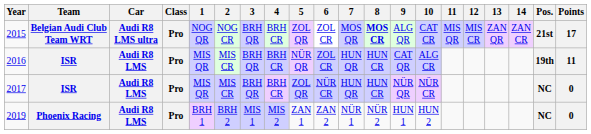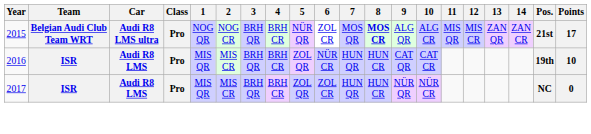2015 | 5: ZOL QR -> NÜR QR
2015 | 10: CAT CR -> ALG CR
2016 | 5: NÜR QR -> ZOL QR
2016 | 6: ZOL CR -> NÜR CR
2016 | 10: ALG CR -> CAT CR
2016 | Points: 11 -> 10
2017 | 6: NÜR CR -> ZOL CR
- row: 2019 | Phoenix Racing | Audi R8 LMS | Pro | BRH 1 | BRH 2 | MIS 1 | MIS 2 | ZAN 1 | ZAN 2 | NÜR 1 | NÜR 2 | HUN 1 | HUN 2 | NC | 0
